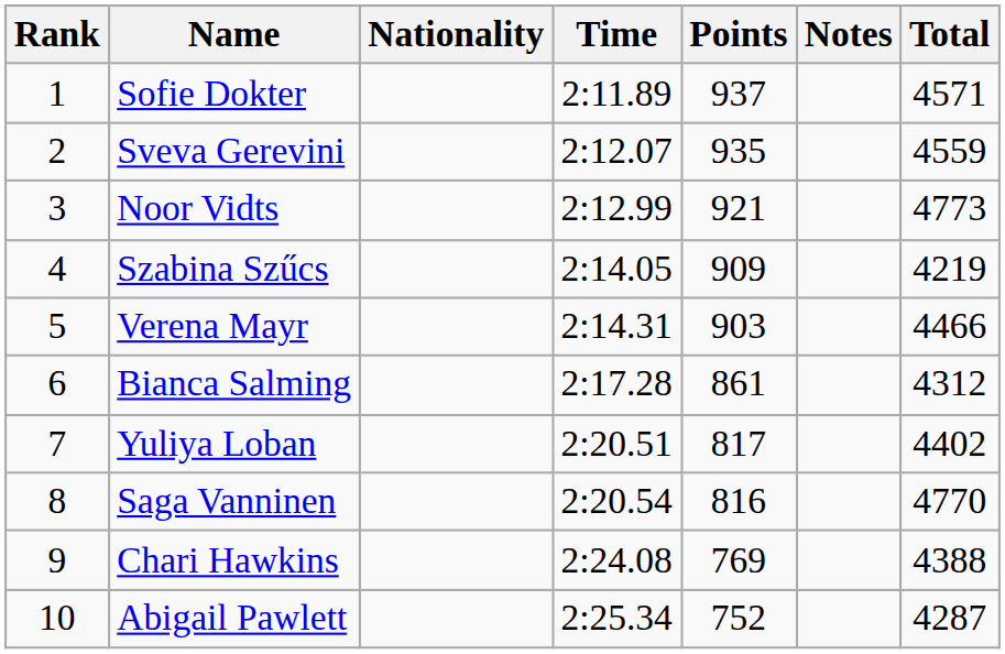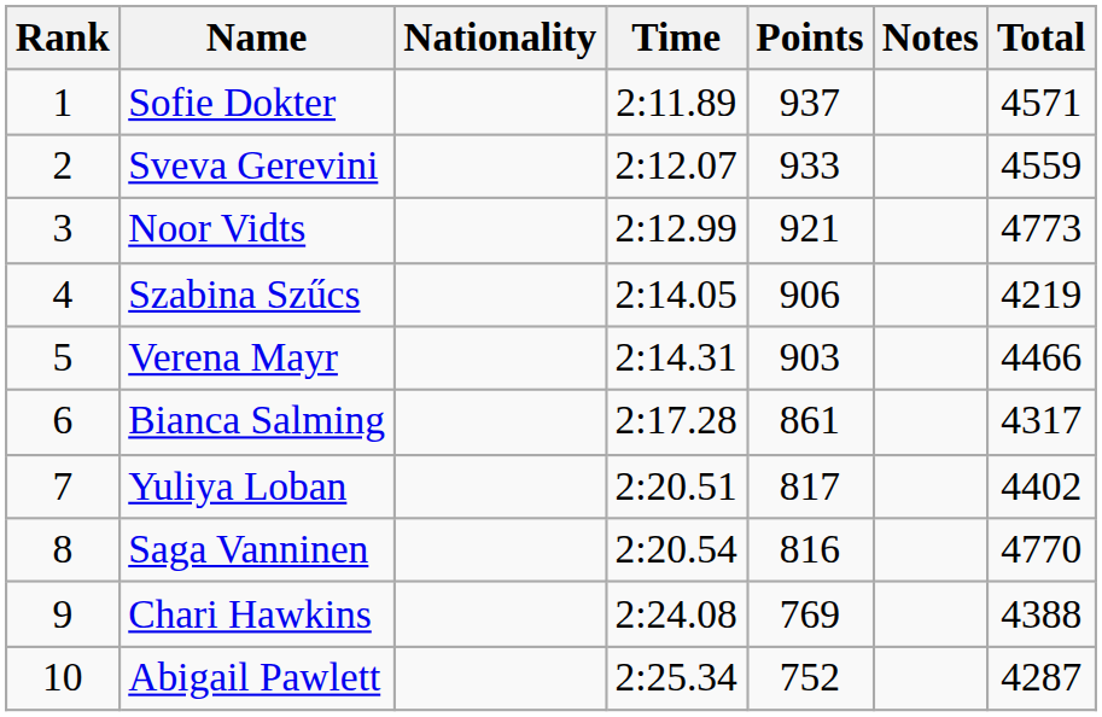Sveva Gerevini | Points: 935 -> 933
Szabina Szűcs | Points: 909 -> 906
Bianca Salming | Total: 4312 -> 4317
